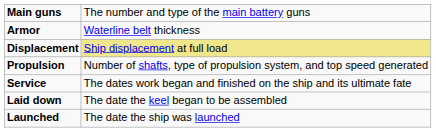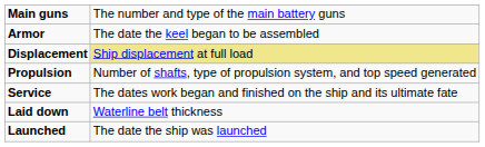Armor | column 2: Waterline belt thickness -> The date the keel began to be assembled
Laid down | column 2: The date the keel began to be assembled -> Waterline belt thickness
